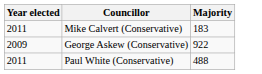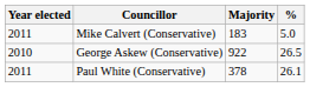+ column: % | 5.0 | 26.5 | 26.1
George Askew (Conservative) | Year elected: 2009 -> 2010
Paul White (Conservative) | Majority: 488 -> 378
